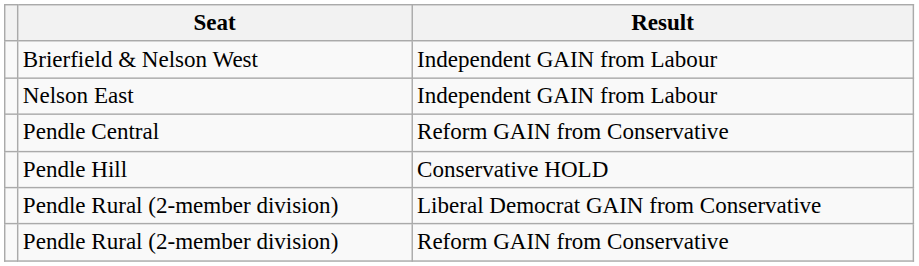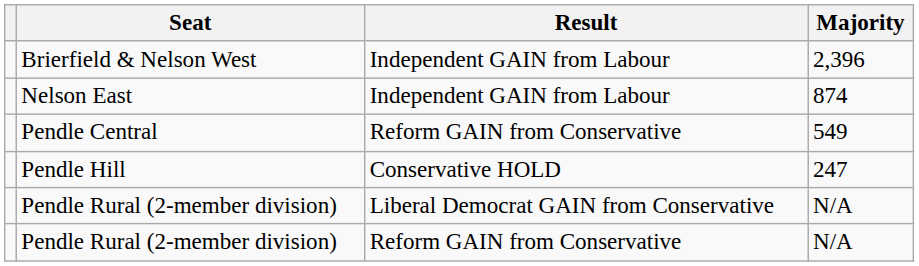+ column: Majority | 2,396 | 874 | 549 | 247 | N/A | N/A
